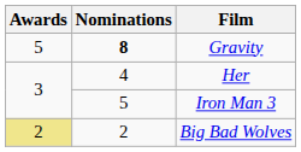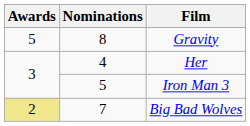Gravity | Nominations: bold -> normal
Big Bad Wolves | Nominations: 2 -> 7
